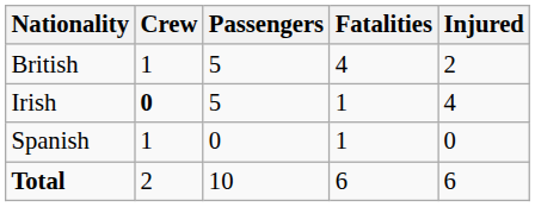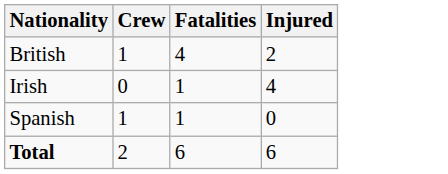- column: Passengers | 5 | 5 | 0 | 10
Irish | Crew: bold -> normal
